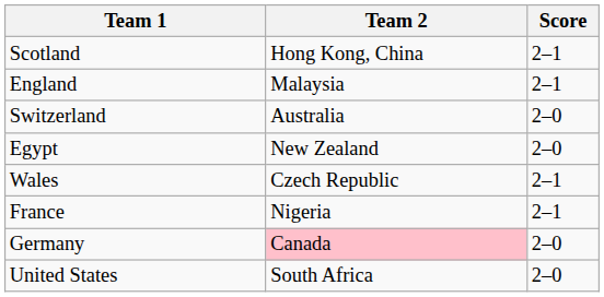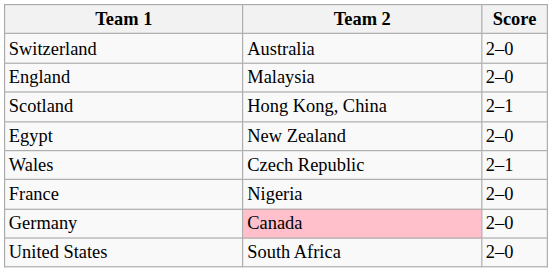rows swapped: Scotland <-> Switzerland
England | Score: 2–1 -> 2–0
France | Score: 2–1 -> 2–0
